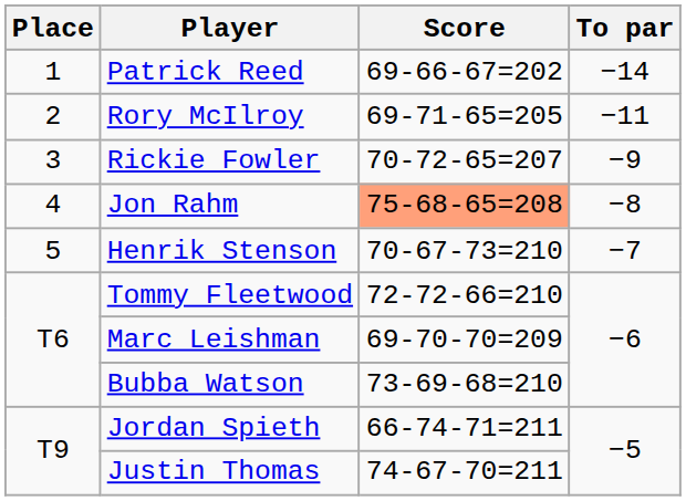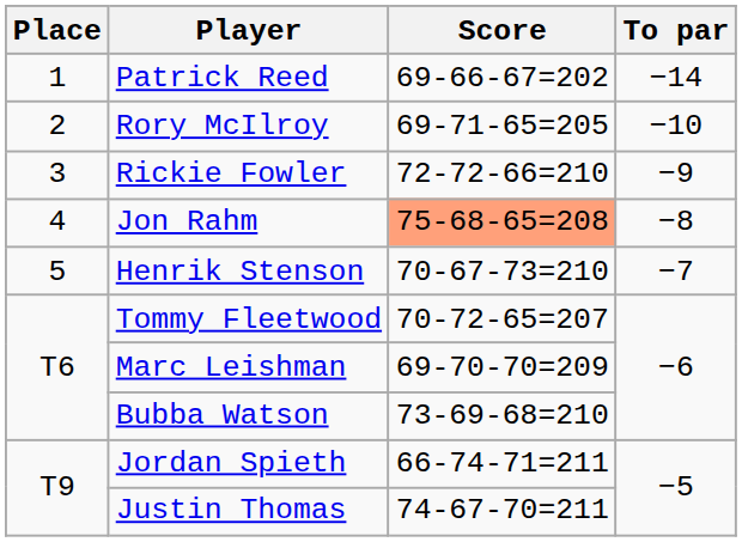Rory McIlroy | To par: −11 -> −10
Rickie Fowler | Score: 70-72-65=207 -> 72-72-66=210
Tommy Fleetwood | Score: 72-72-66=210 -> 70-72-65=207
